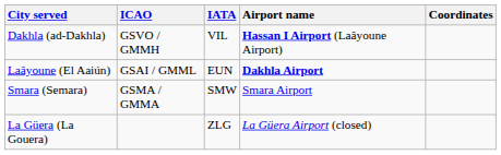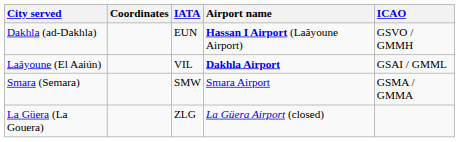columns swapped: ICAO <-> Coordinates
Dakhla (ad-Dakhla) | IATA: VIL -> EUN
Laâyoune (El Aaiún) | IATA: EUN -> VIL
